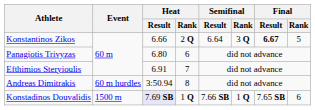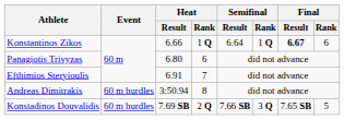Konstantinos Zikos | Heat / Rank: 2 Q -> 1 Q
Konstantinos Zikos | Semifinal / Rank: 3 Q -> 1 Q
Konstantinos Zikos | Final / Rank: 5 -> 6
Konstadinos Douvalidis | Event: 1500 m -> 60 m hurdles
Konstadinos Douvalidis | Heat / Result: lavender background -> no background
Konstadinos Douvalidis | Heat / Rank: 1 Q -> 2 Q
Konstadinos Douvalidis | Semifinal / Rank: 1 Q -> 3 Q
Konstadinos Douvalidis | Final / Rank: 6 -> 5
